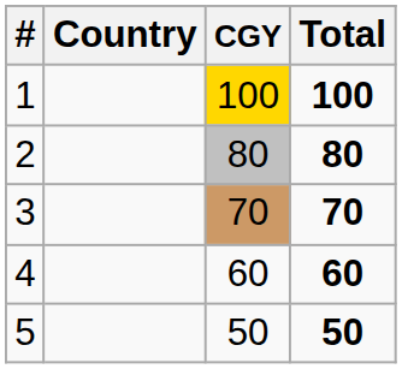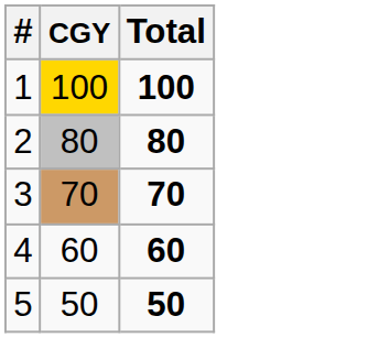- column: Country
